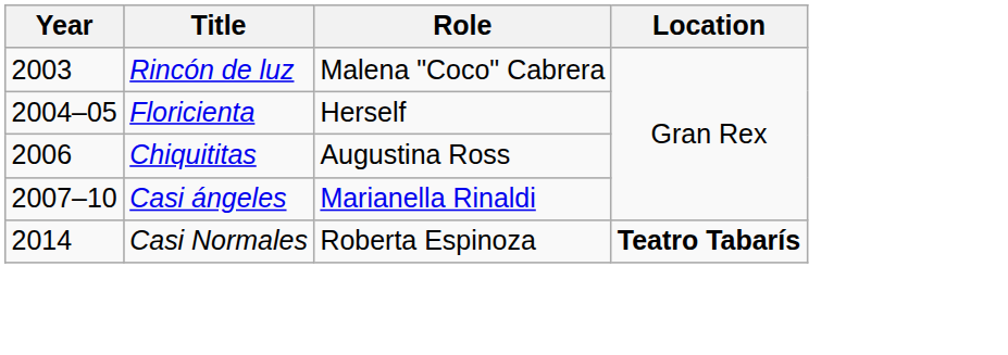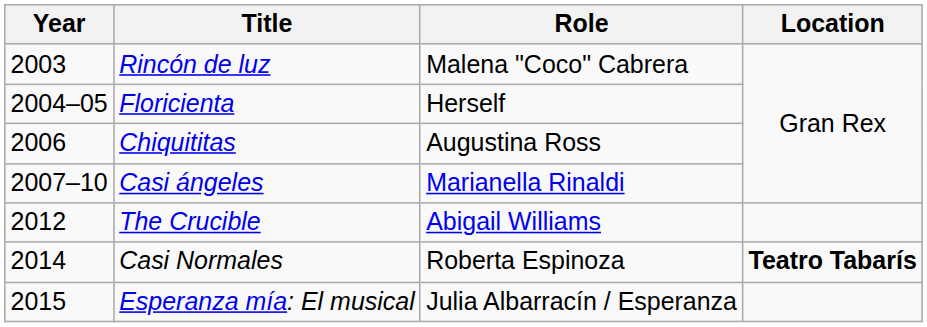+ row: 2012 | The Crucible | Abigail Williams
+ row: 2015 | Esperanza mía: El musical | Julia Albarracín / Esperanza
